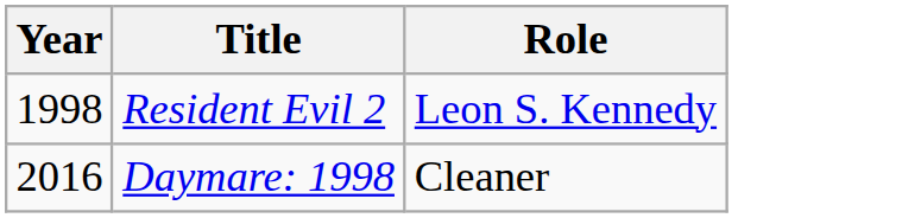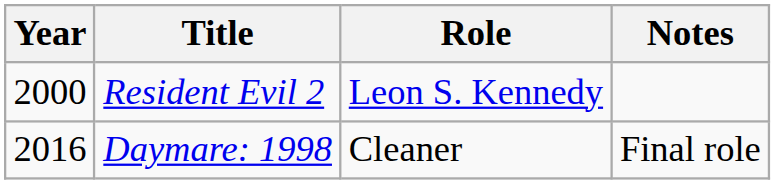+ column: Notes | Final role
Resident Evil 2 | Year: 1998 -> 2000
